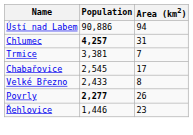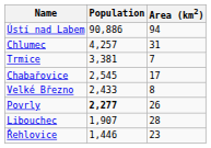Chlumec | Population: bold -> normal
+ row: Libouchec | 1,907 | 28
